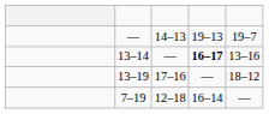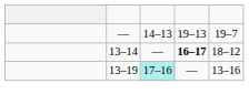13–14 | column 5: 13–16 -> 18–12
13–19 | column 3: no background -> paleturquoise background
13–19 | column 5: 18–12 -> 13–16
- row: 7–19 | 12–18 | 16–14 | —
